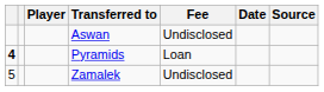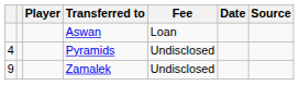Aswan | Fee: Undisclosed -> Loan
Pyramids | column 1: bold -> normal
Pyramids | Fee: Loan -> Undisclosed
Zamalek | column 1: 5 -> 9
